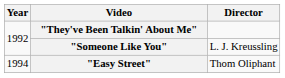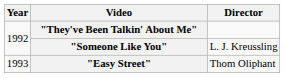"Easy Street" | Year: 1994 -> 1993
